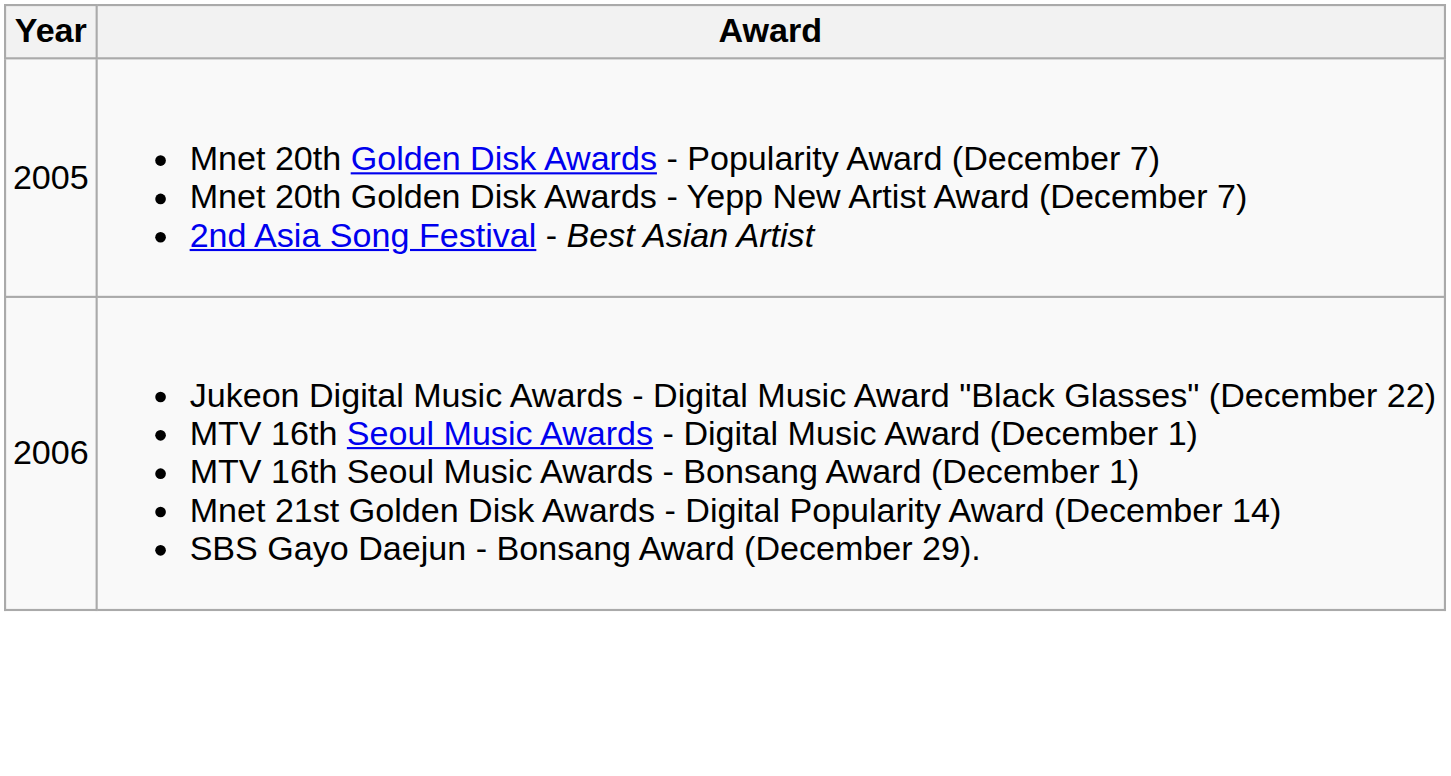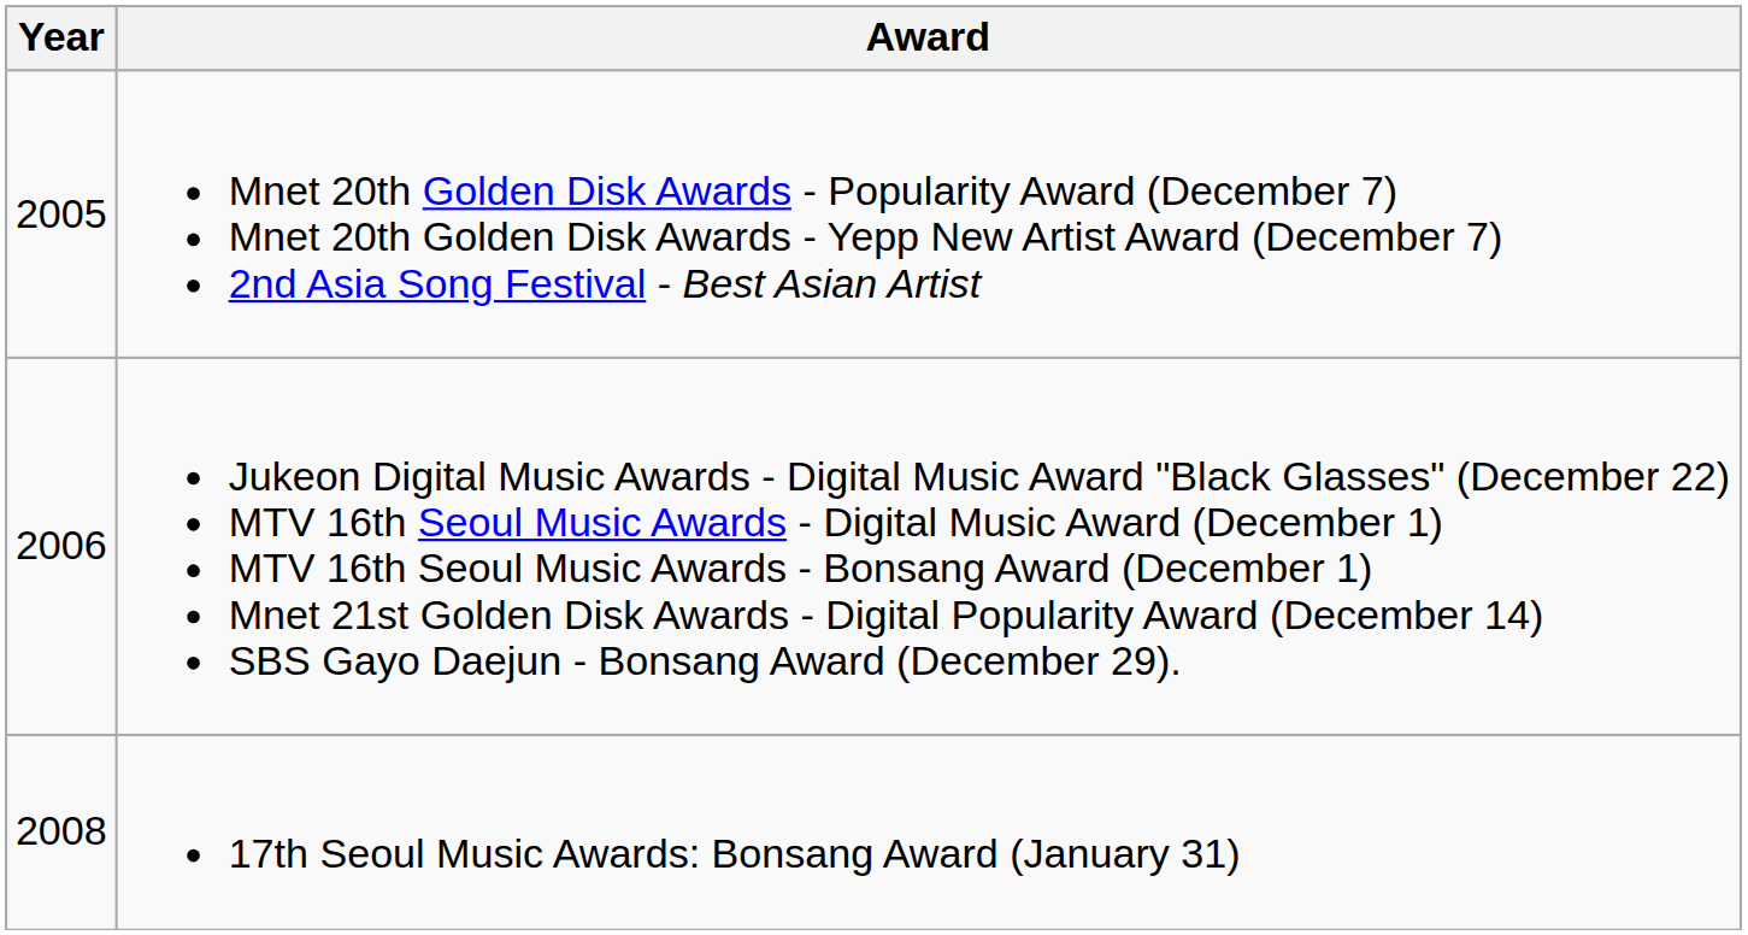+ row: 2008 | 17th Seoul Music Awards: Bonsang Award (January 31)
